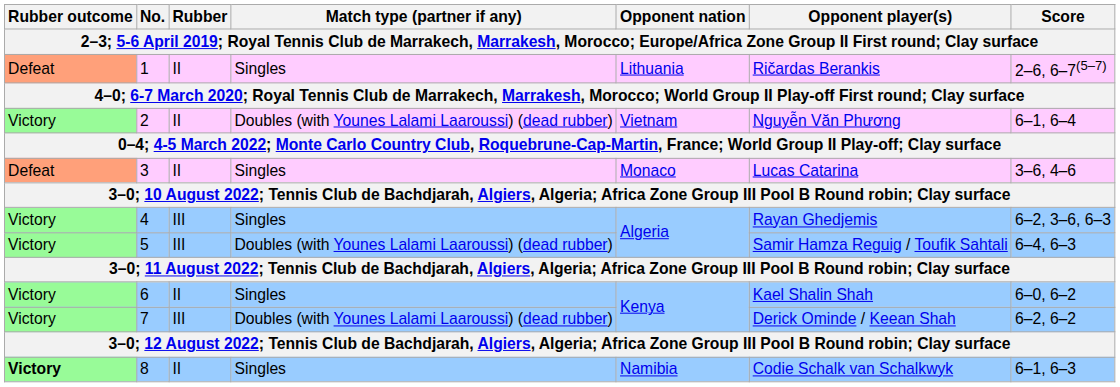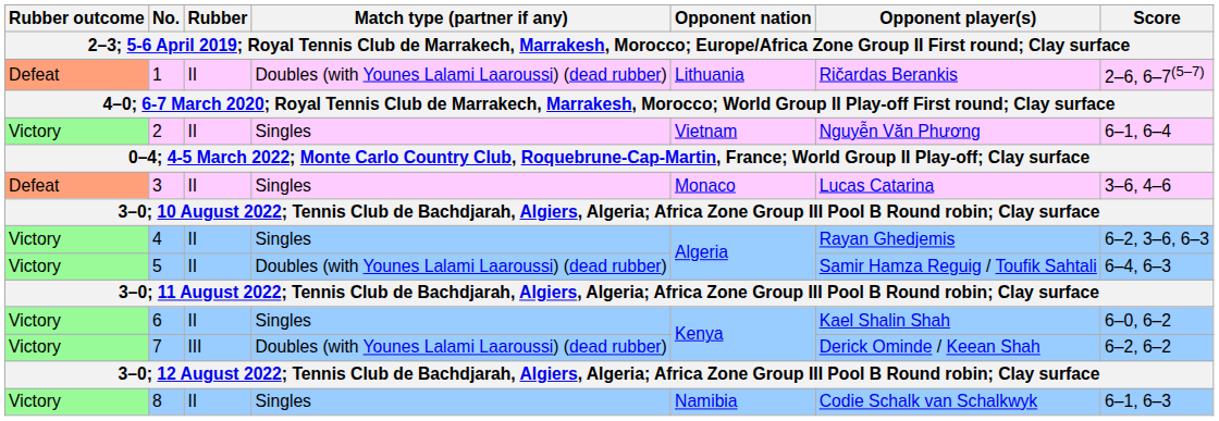1 | Match type (partner if any): Singles -> Doubles (with Younes Lalami Laaroussi) (dead rubber)
2 | Match type (partner if any): Doubles (with Younes Lalami Laaroussi) (dead rubber) -> Singles
4 | Rubber: III -> II
5 | Rubber: III -> II
8 | Rubber outcome: bold -> normal
